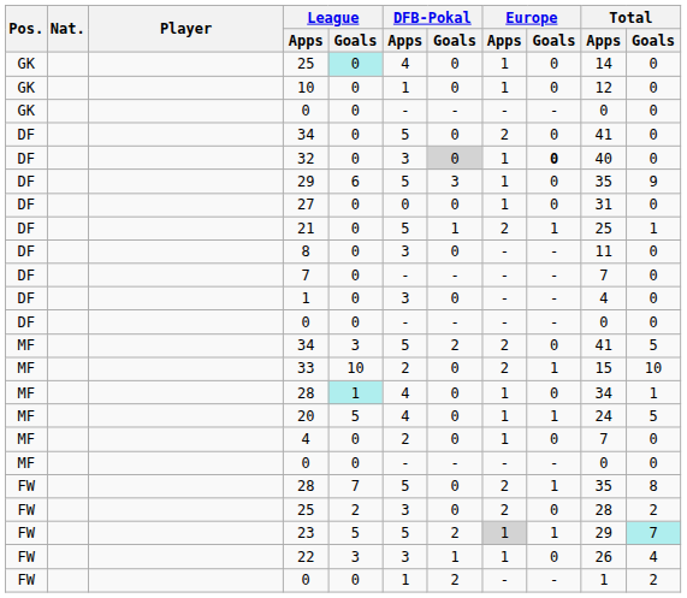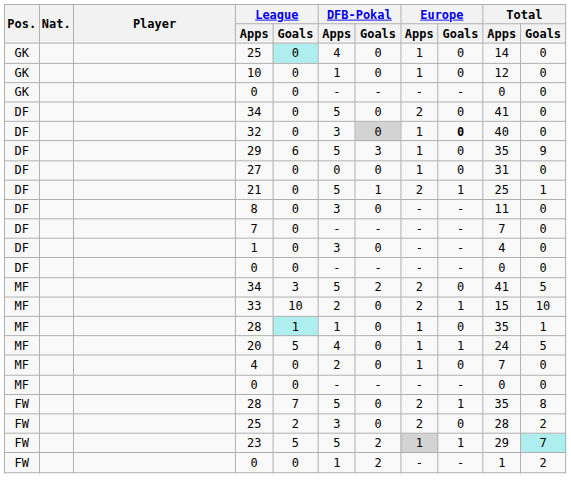MF / 28 | DFB-Pokal / Apps: 4 -> 1
MF / 28 | Total / Apps: 34 -> 35
- row: FW | 22 | 3 | 3 | 1 | 1 | 0 | 26 | 4
